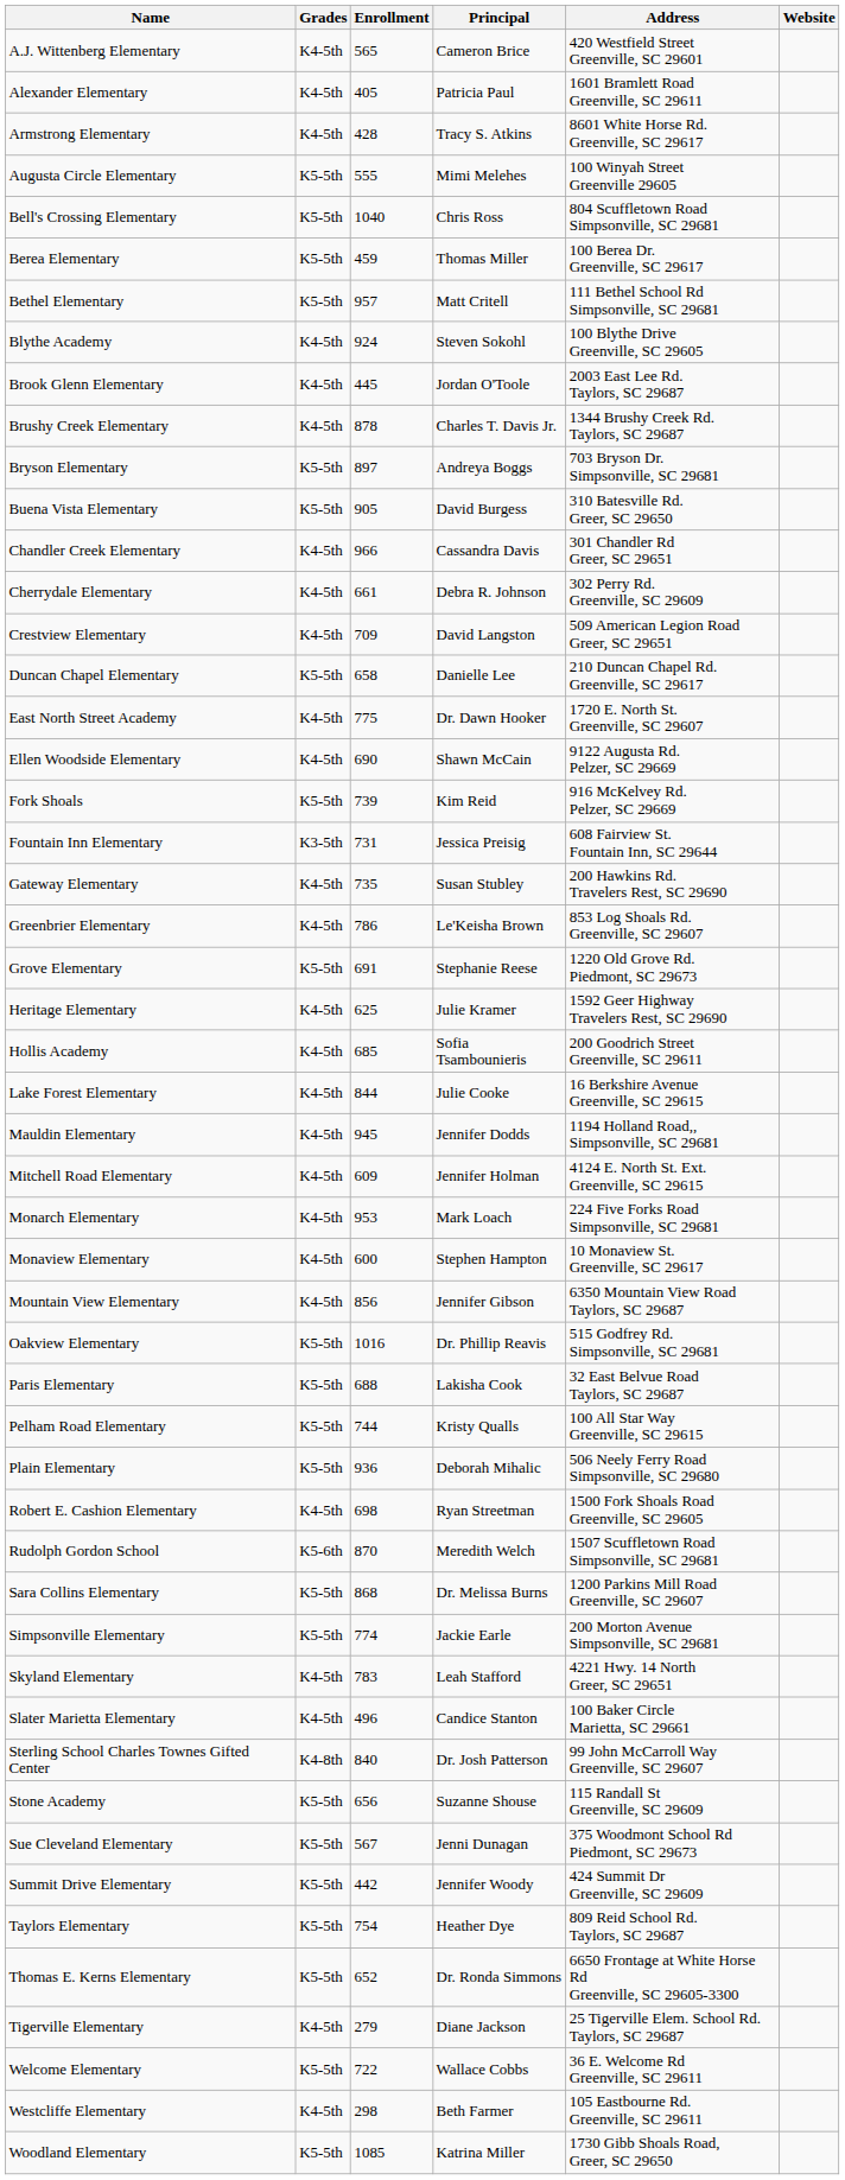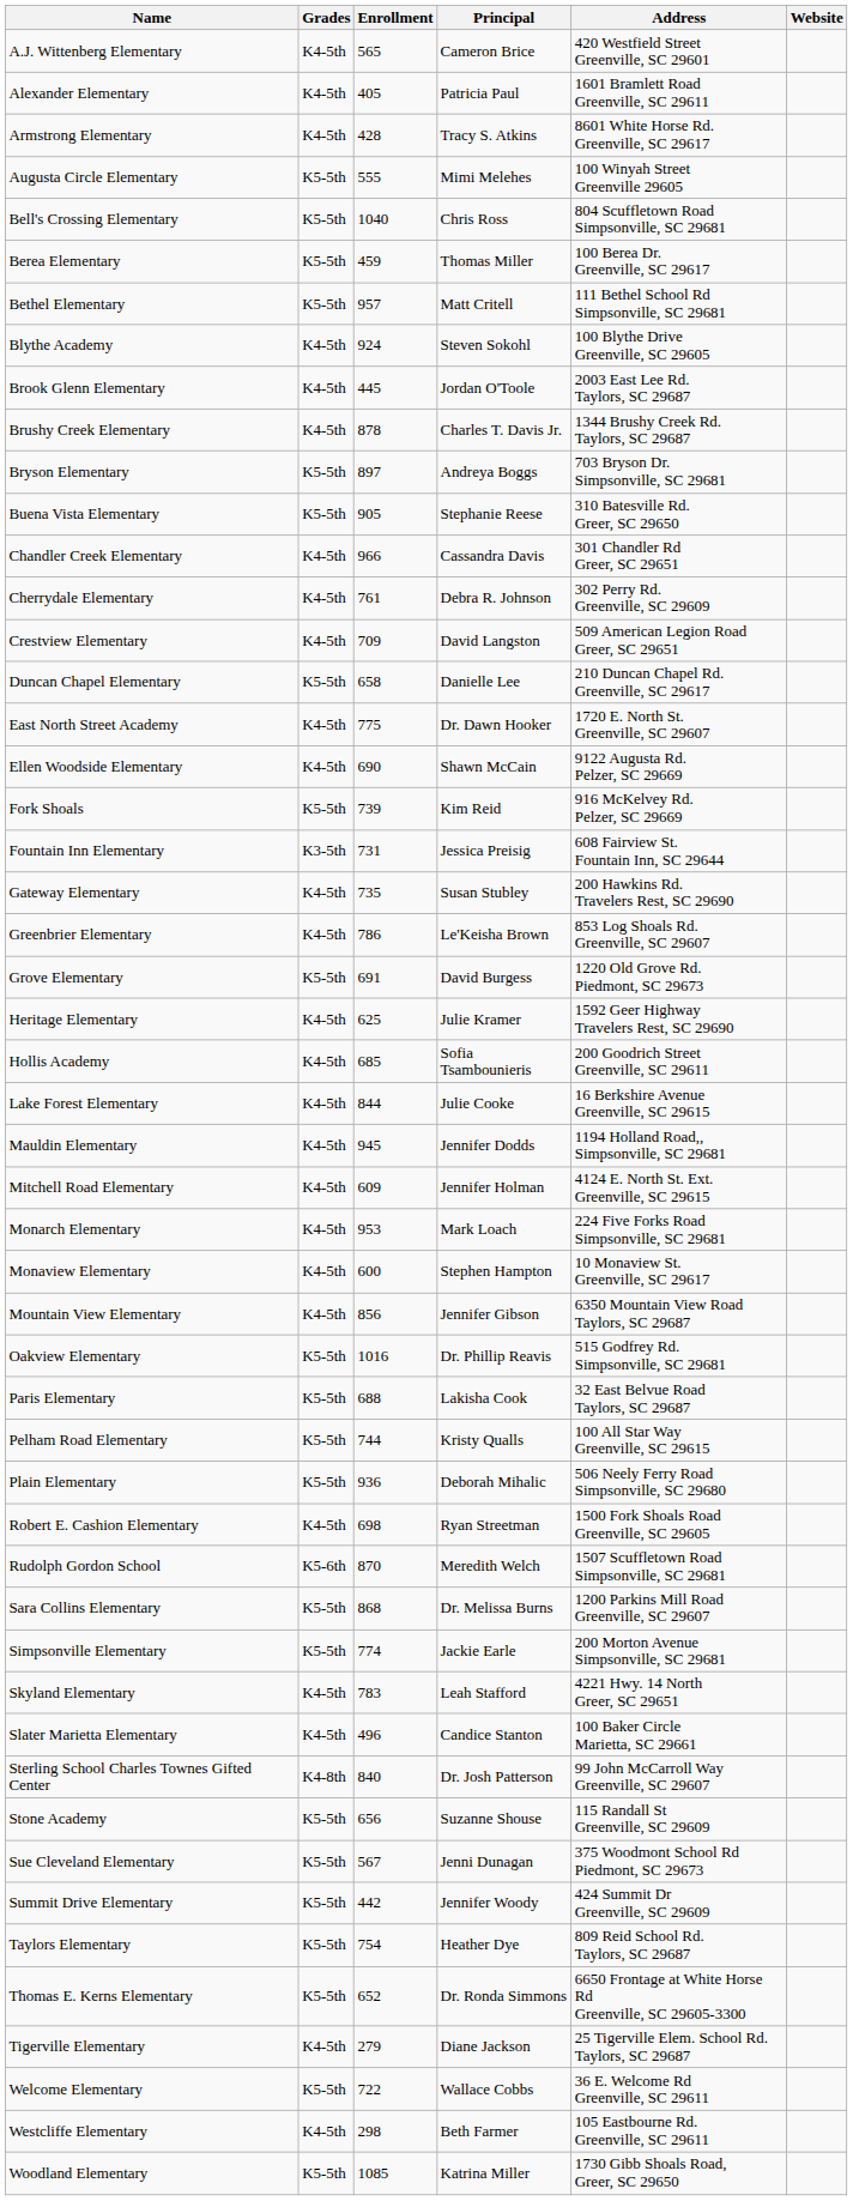Buena Vista Elementary | Principal: David Burgess -> Stephanie Reese
Cherrydale Elementary | Enrollment: 661 -> 761
Grove Elementary | Principal: Stephanie Reese -> David Burgess
